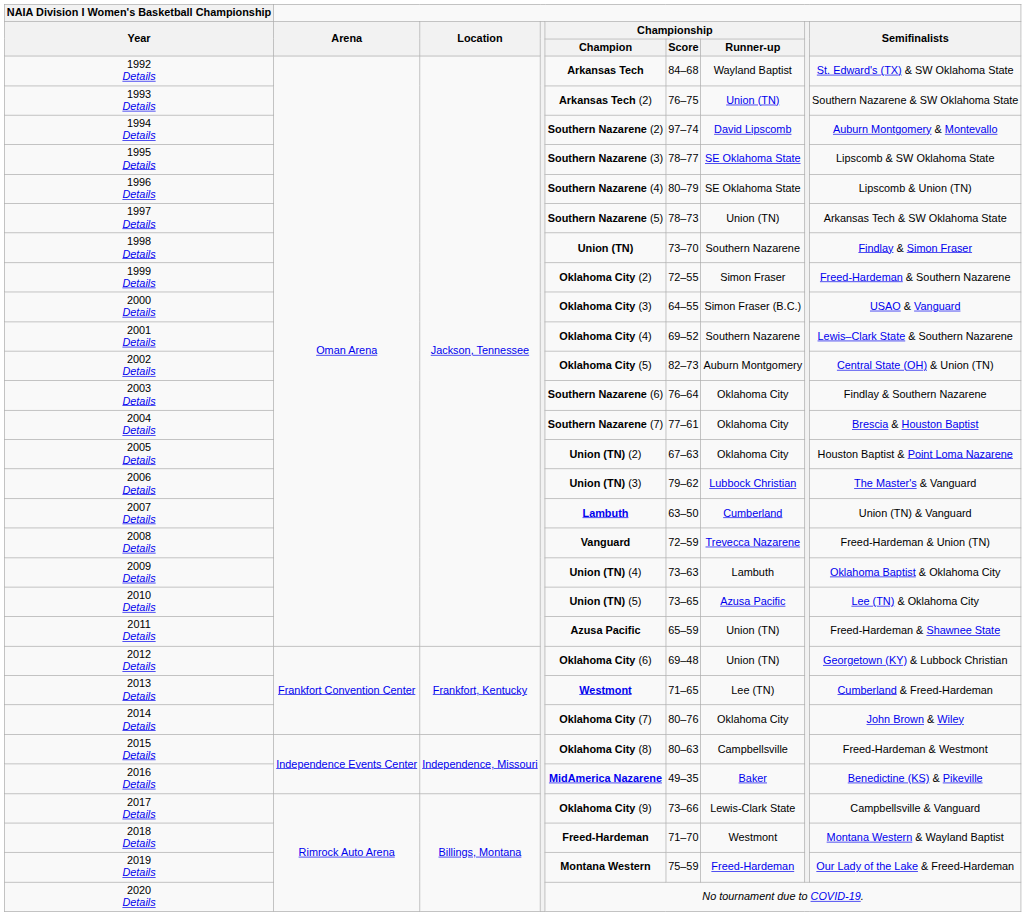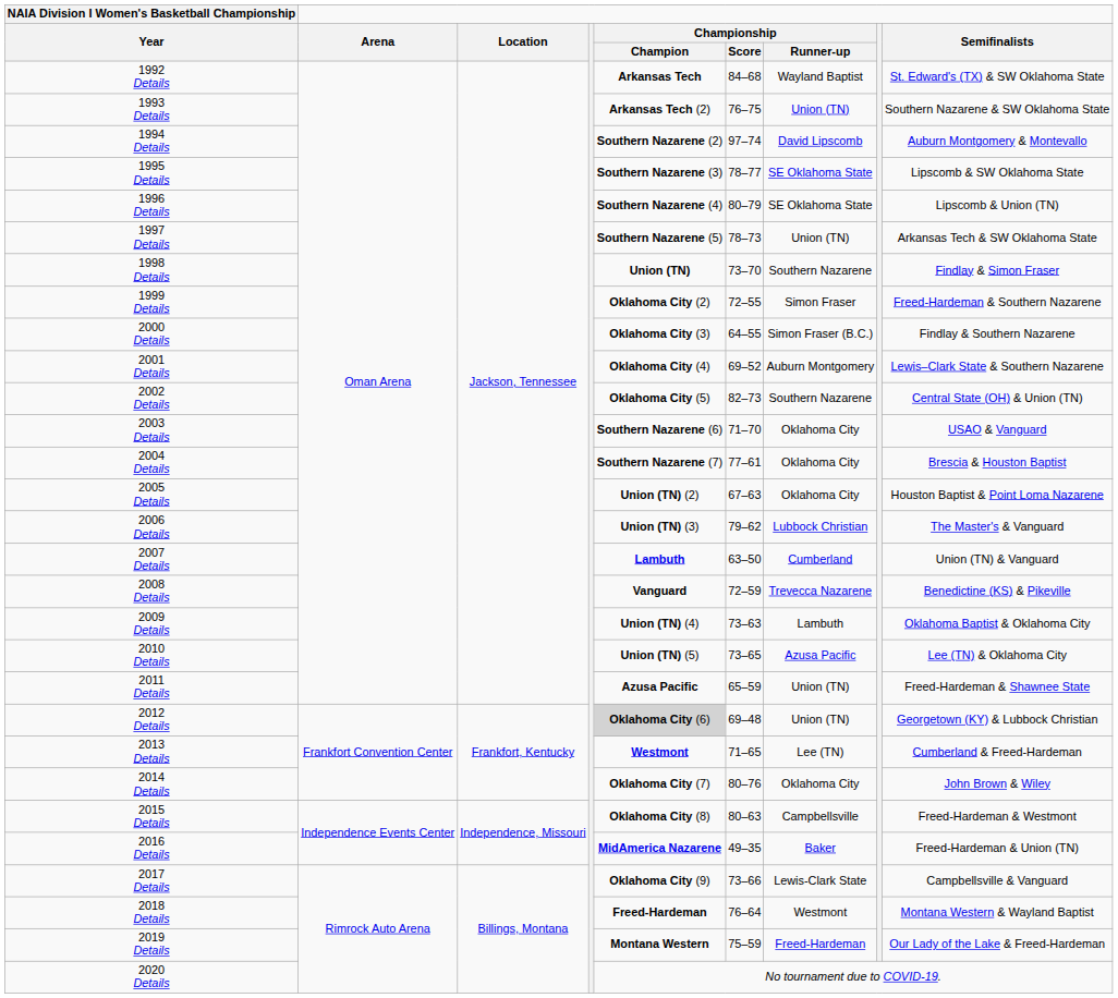2000 Details | Semifinalists: USAO & Vanguard -> Findlay & Southern Nazarene
2001 Details | Championship / Runner-up: Southern Nazarene -> Auburn Montgomery
2002 Details | Championship / Runner-up: Auburn Montgomery -> Southern Nazarene
2003 Details | Championship / Score: 76–64 -> 71–70
2003 Details | Semifinalists: Findlay & Southern Nazarene -> USAO & Vanguard
2008 Details | Semifinalists: Freed-Hardeman & Union (TN) -> Benedictine (KS) & Pikeville
2012 Details | Championship / Champion: no background -> lightgrey background
2016 Details | Semifinalists: Benedictine (KS) & Pikeville -> Freed-Hardeman & Union (TN)
2018 Details | Championship / Score: 71–70 -> 76–64
